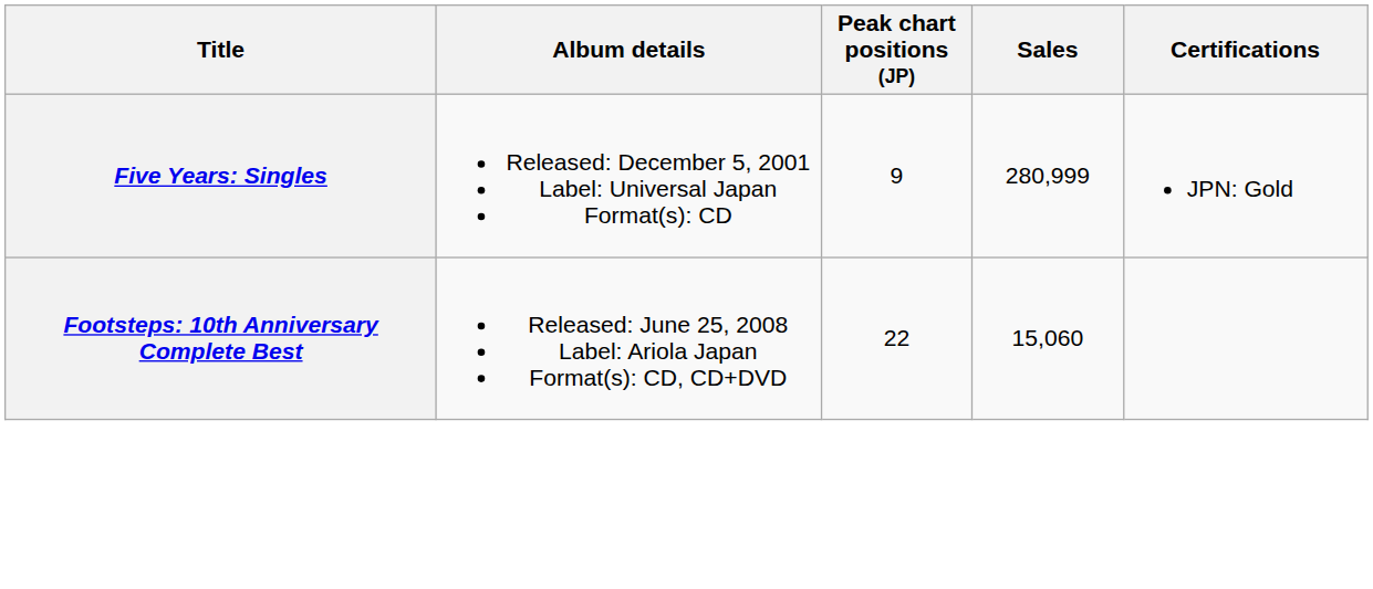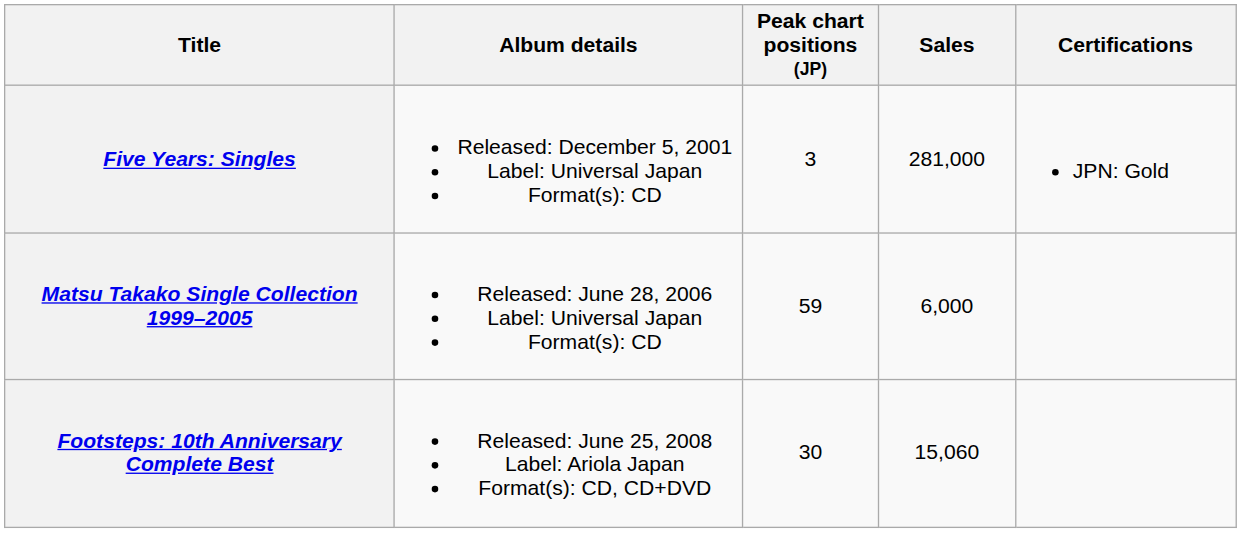Five Years: Singles | Peak chart positions (JP): 9 -> 3
Five Years: Singles | Sales: 280,999 -> 281,000
+ row: Matsu Takako Single Collection 1999–2005 | Released: June 28, 2006 Label: Universal Japan Format(s): CD | 59 | 6,000
Footsteps: 10th Anniversary Complete Best | Peak chart positions (JP): 22 -> 30
